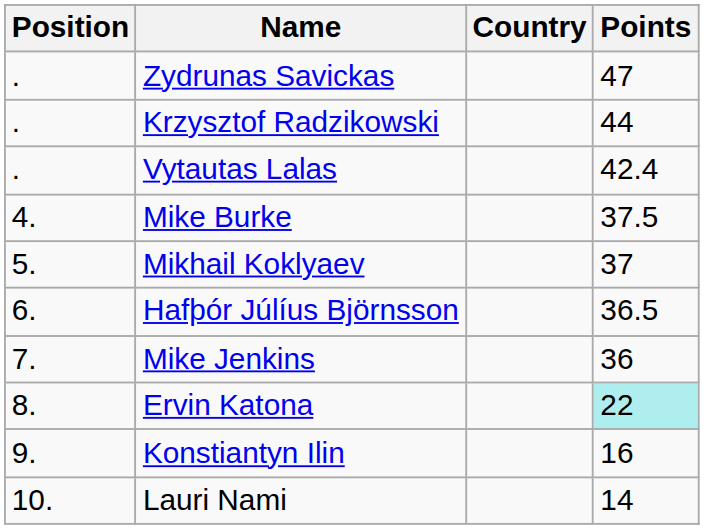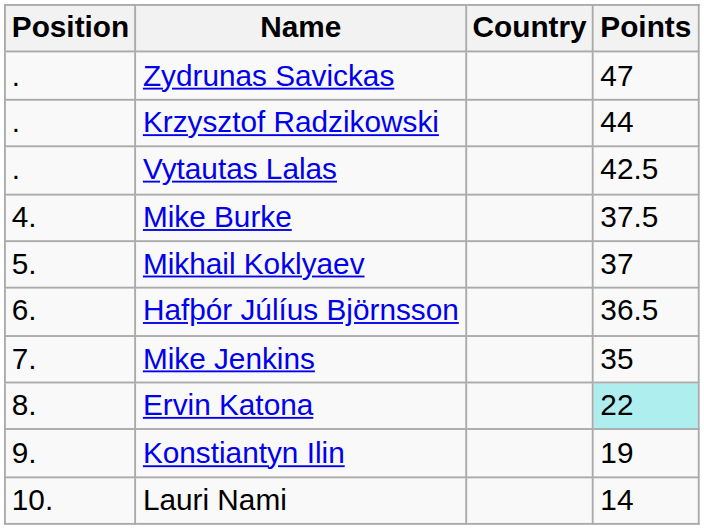Vytautas Lalas | Points: 42.4 -> 42.5
Mike Jenkins | Points: 36 -> 35
Konstiantyn Ilin | Points: 16 -> 19
